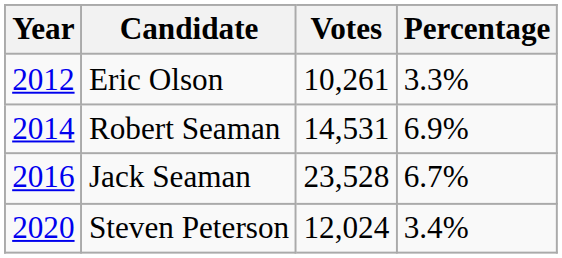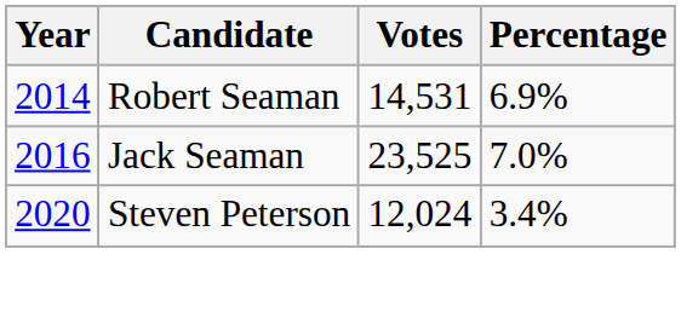- row: 2012 | Eric Olson | 10,261 | 3.3%
Jack Seaman | Votes: 23,528 -> 23,525
Jack Seaman | Percentage: 6.7% -> 7.0%
